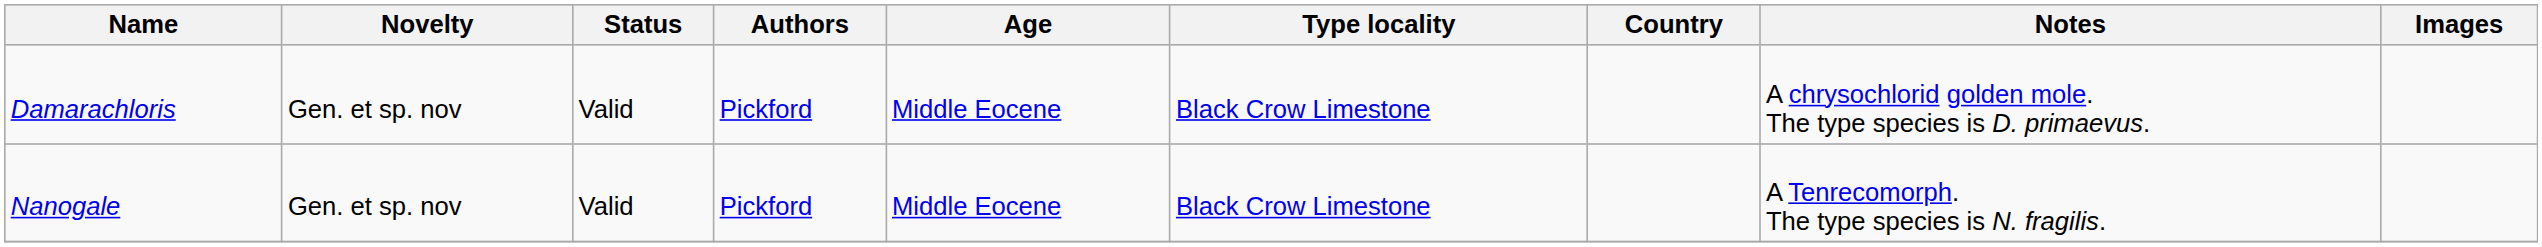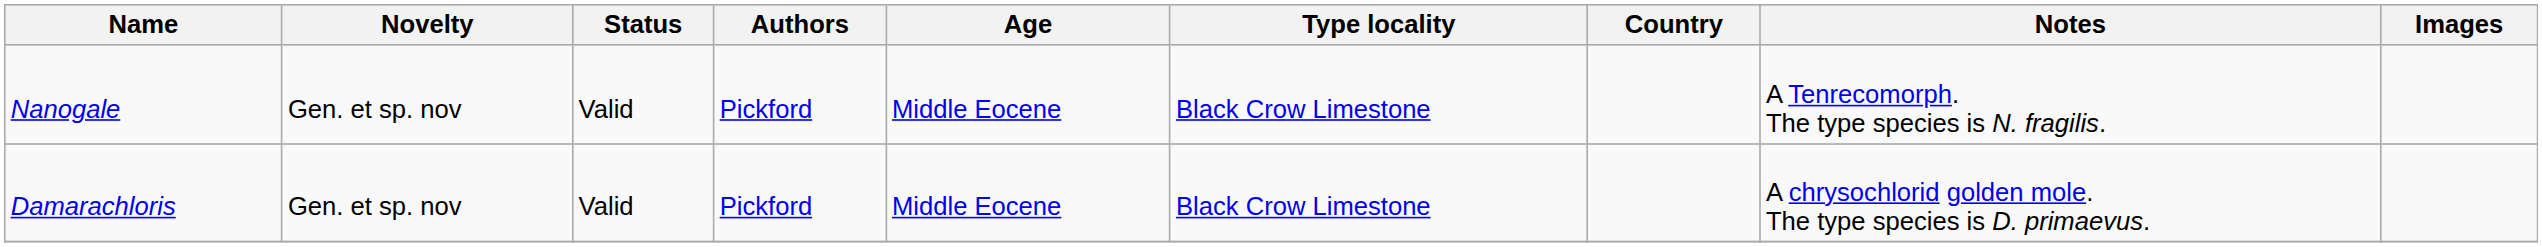rows swapped: Damarachloris <-> Nanogale
